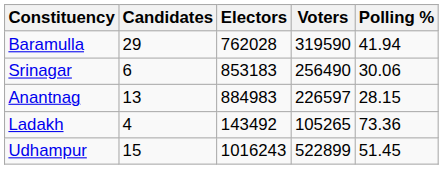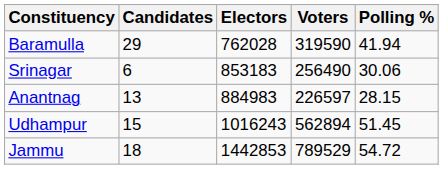- row: Ladakh | 4 | 143492 | 105265 | 73.36
Udhampur | Voters: 522899 -> 562894
+ row: Jammu | 18 | 1442853 | 789529 | 54.72
